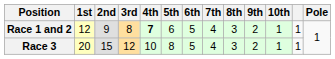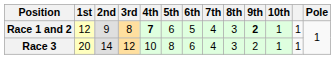Race 1 and 2 | 9th: normal -> bold
Race 3 | 2nd: 15 -> 14
Race 3 | 6th: 5 -> 6
